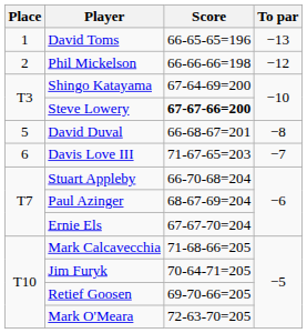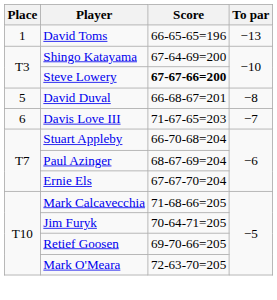- row: 2 | Phil Mickelson | 66-66-66=198 | −12
